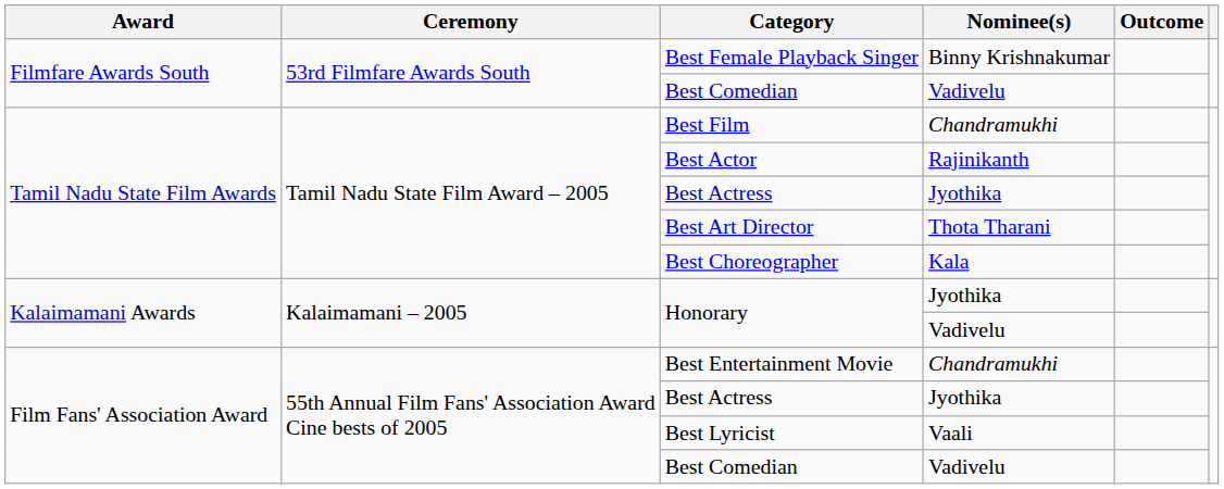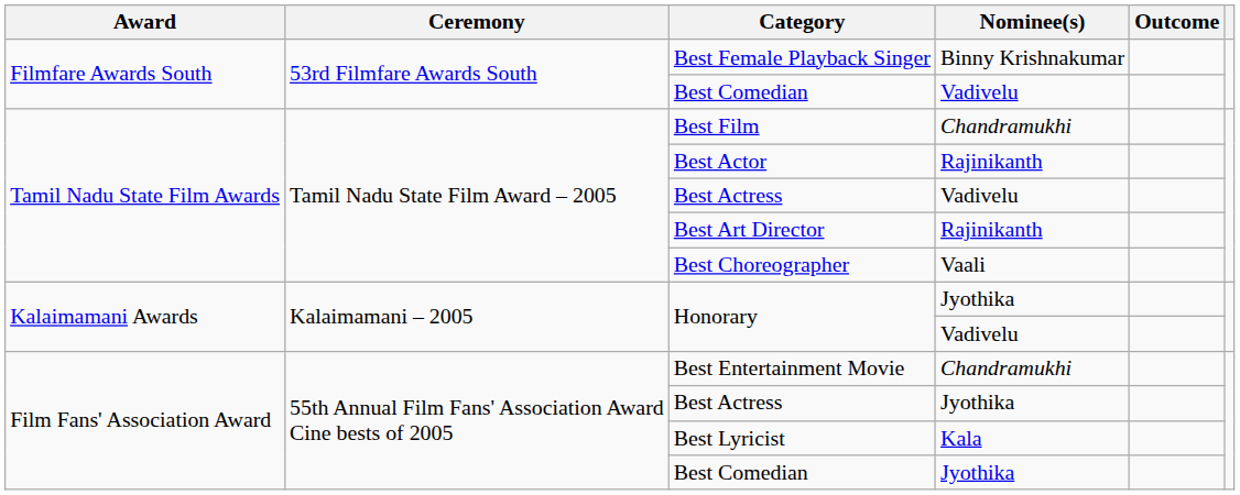Tamil Nadu State Film Awards / Best Actress | Nominee(s): Jyothika -> Vadivelu
Best Art Director | Nominee(s): Thota Tharani -> Rajinikanth
Best Choreographer | Nominee(s): Kala -> Vaali
Best Lyricist | Nominee(s): Vaali -> Kala
Film Fans' Association Award / Best Comedian | Nominee(s): Vadivelu -> Jyothika
